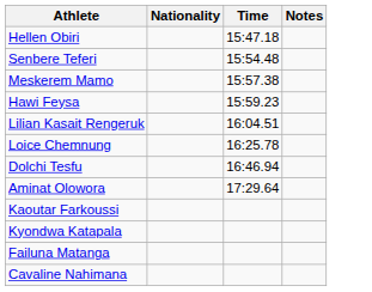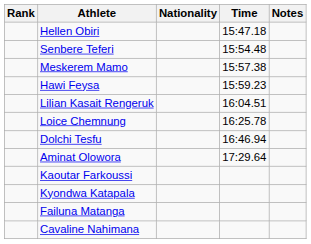+ column: Rank
